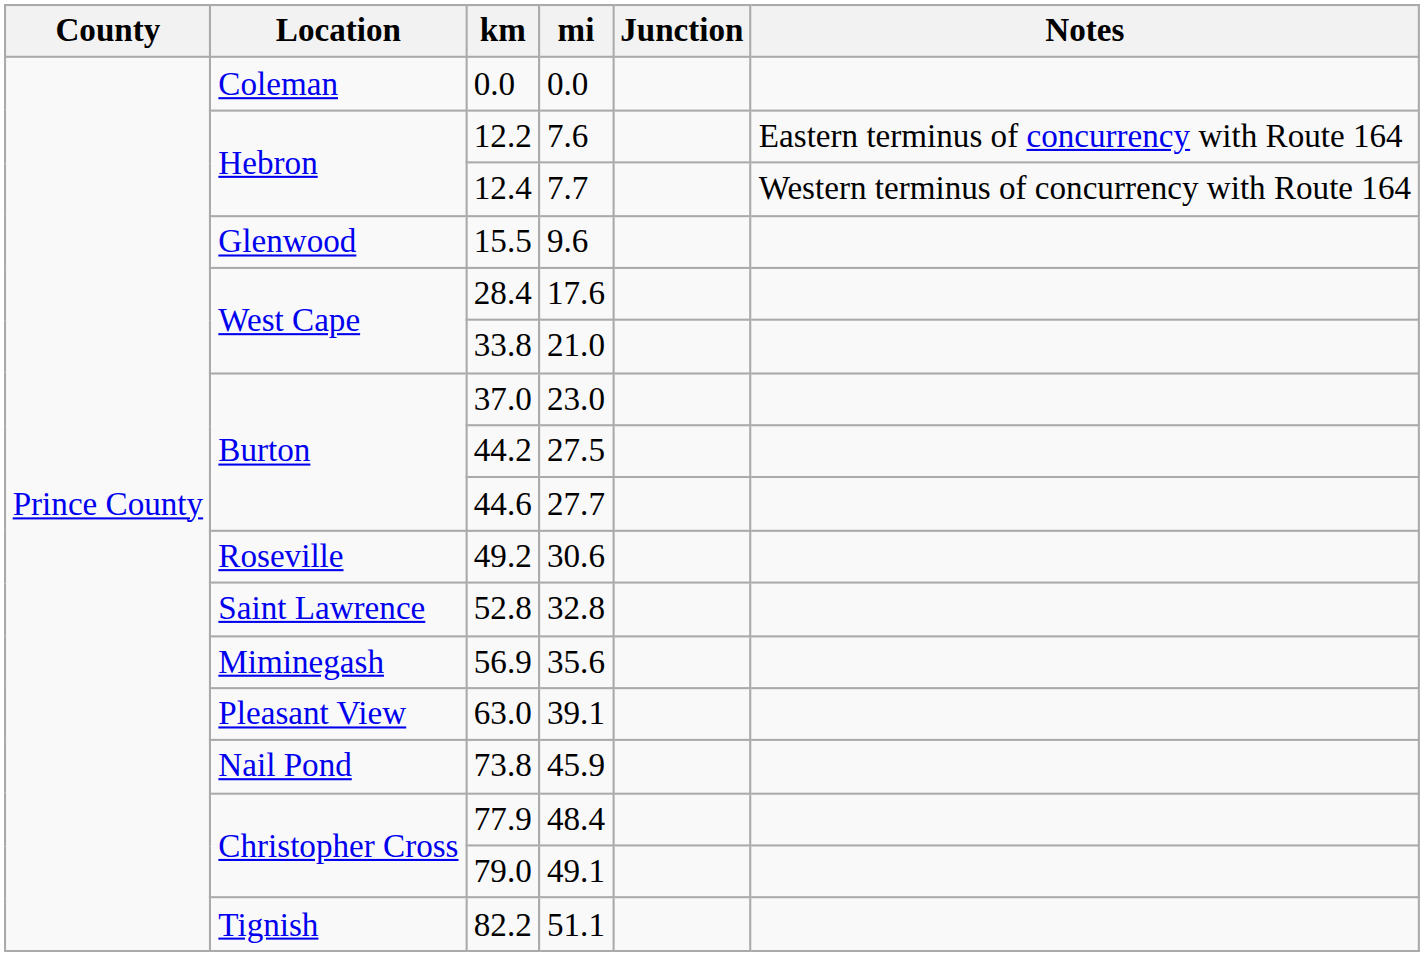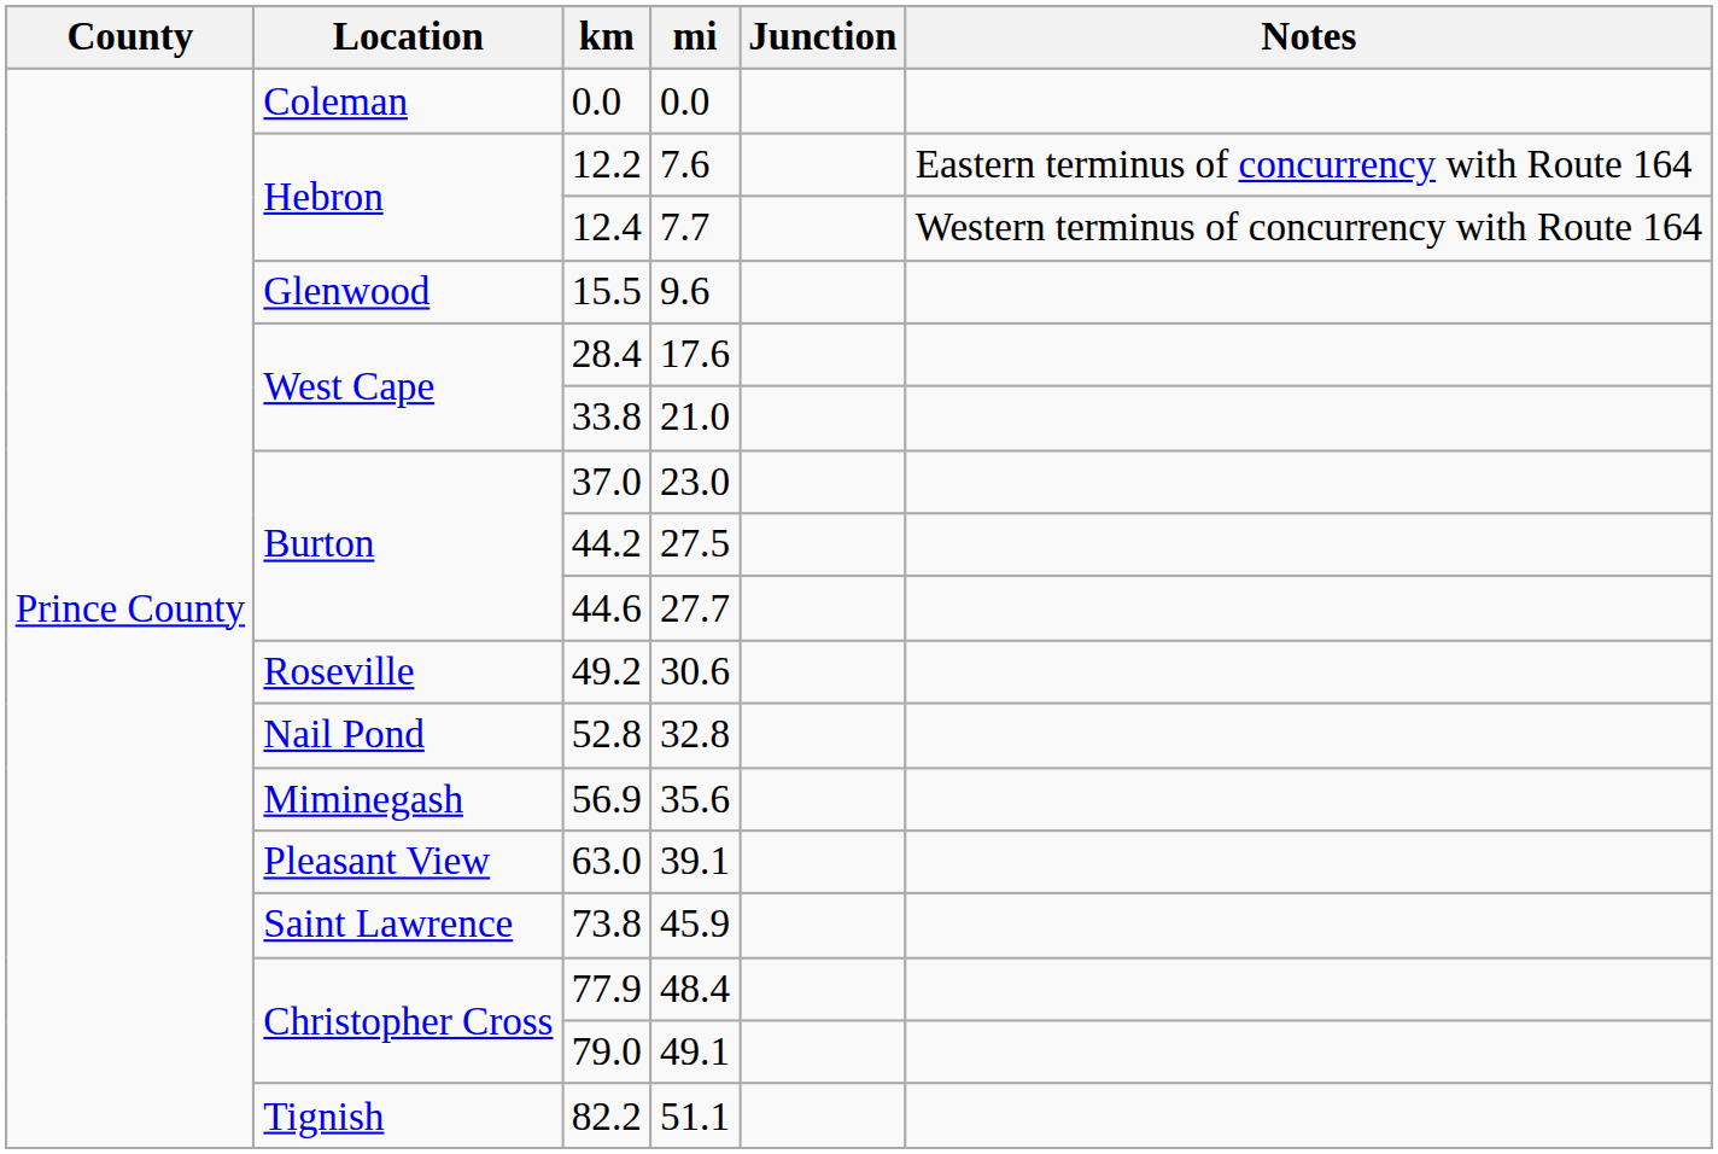52.8 | Location: Saint Lawrence -> Nail Pond
73.8 | Location: Nail Pond -> Saint Lawrence
